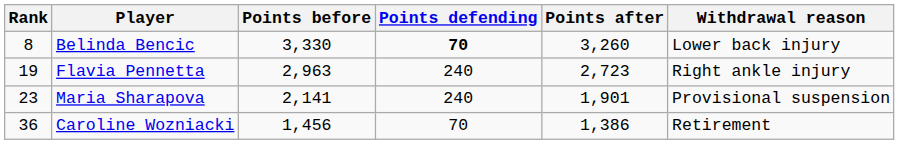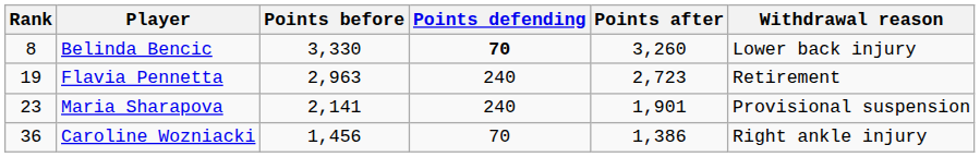Flavia Pennetta | Withdrawal reason: Right ankle injury -> Retirement
Caroline Wozniacki | Withdrawal reason: Retirement -> Right ankle injury
